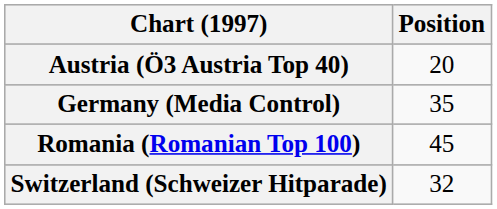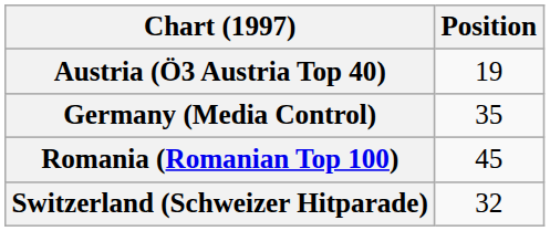Austria (Ö3 Austria Top 40) | Position: 20 -> 19
